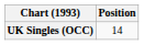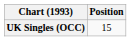UK Singles (OCC) | Position: 14 -> 15
